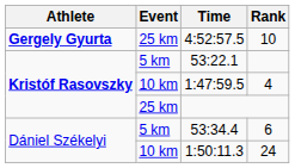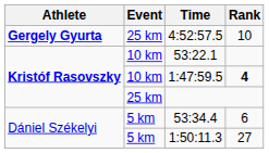53:22.1 | Event: 5 km -> 10 km
1:47:59.5 | Rank: normal -> bold
1:50:11.3 | Event: 10 km -> 5 km
1:50:11.3 | Rank: 24 -> 27
